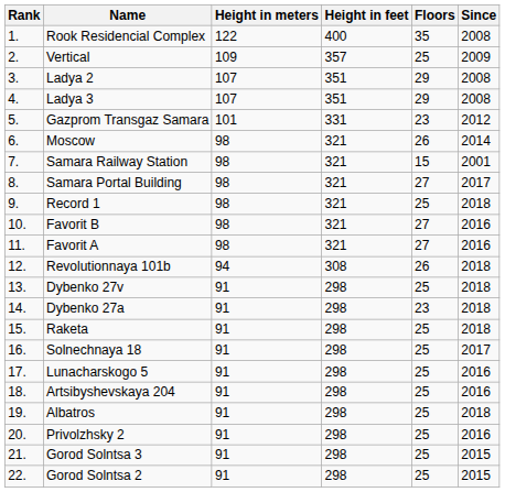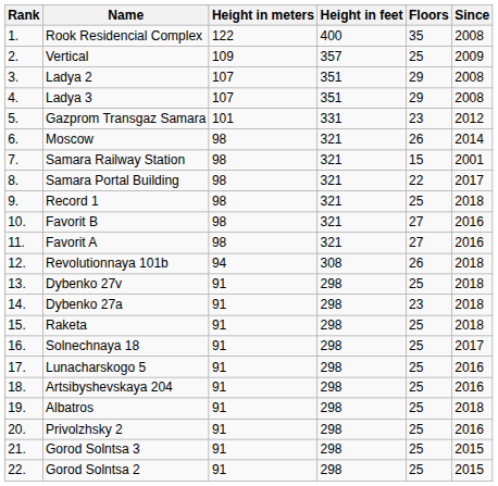Samara Portal Building | Floors: 27 -> 22
